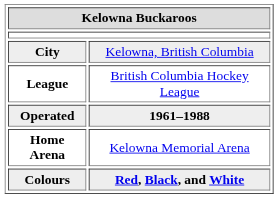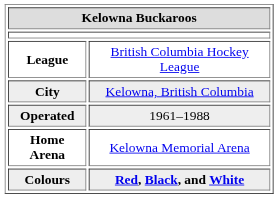rows swapped: City <-> League
Operated | column 2: bold -> normal
